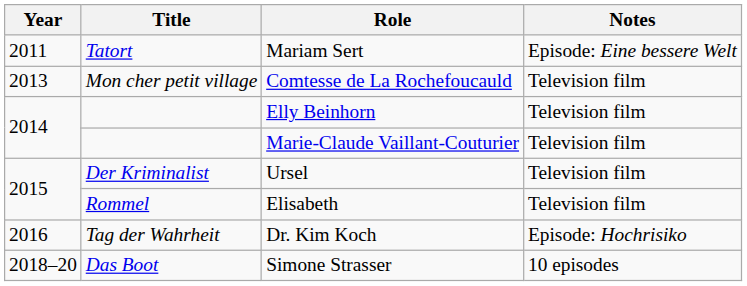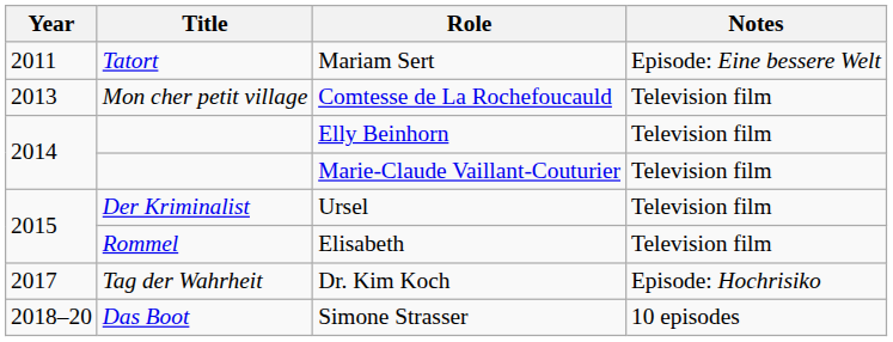Dr. Kim Koch | Year: 2016 -> 2017
